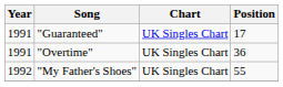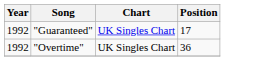"Guaranteed" | Year: 1991 -> 1992
"Overtime" | Year: 1991 -> 1992
- row: 1992 | "My Father's Shoes" | UK Singles Chart | 55
